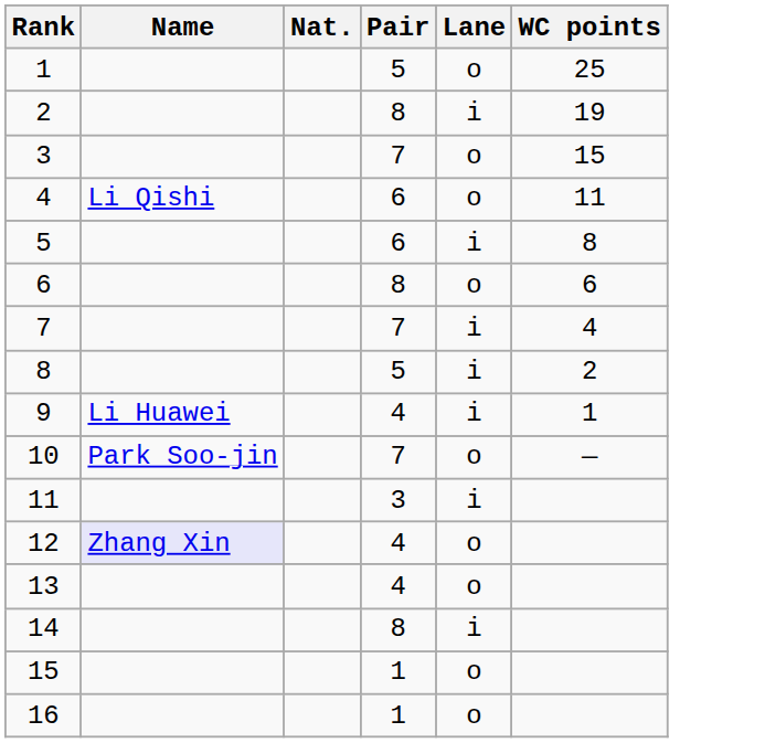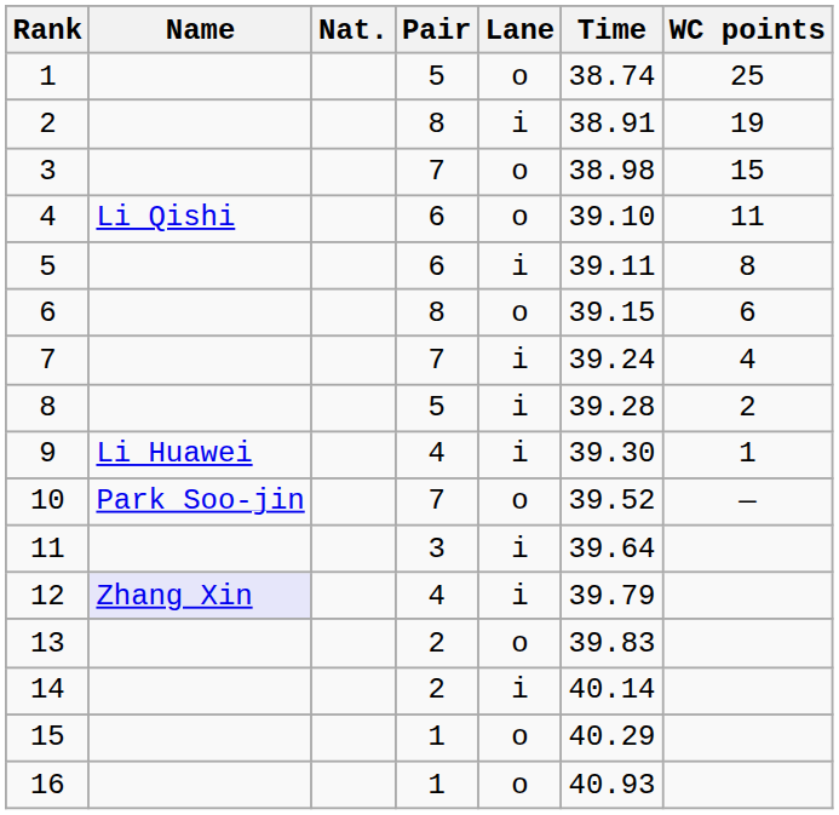+ column: Time | 38.74 | 38.91 | 38.98 | 39.10 | 39.11 | 39.15 | 39.24 | 39.28 | 39.30 | 39.52 | 39.64 | 39.79 | 39.83 | 40.14 | 40.29 | 40.93
12 | Lane: o -> i
13 | Pair: 4 -> 2
14 | Pair: 8 -> 2
